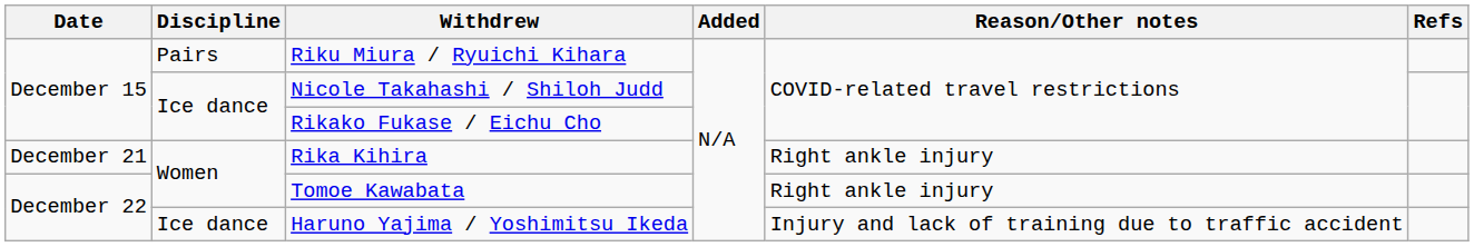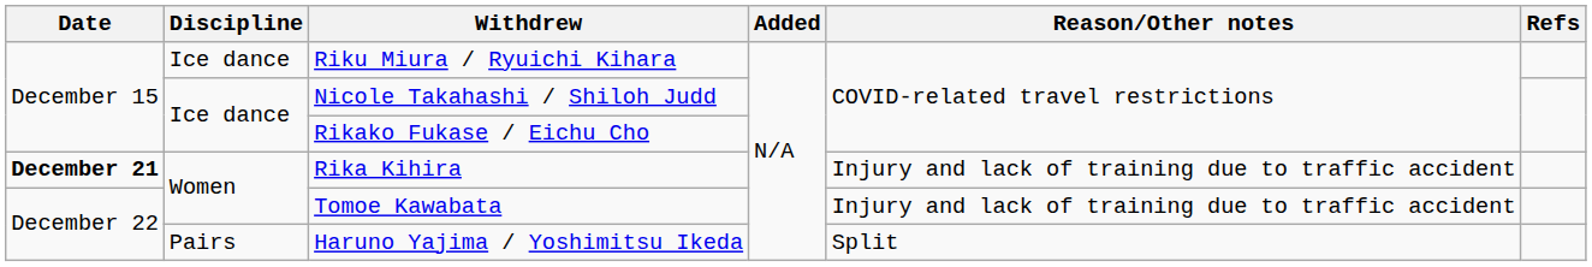Riku Miura / Ryuichi Kihara | Discipline: Pairs -> Ice dance
Rika Kihira | Date: normal -> bold
Rika Kihira | Reason/Other notes: Right ankle injury -> Injury and lack of training due to traffic accident
Tomoe Kawabata | Reason/Other notes: Right ankle injury -> Injury and lack of training due to traffic accident
Haruno Yajima / Yoshimitsu Ikeda | Discipline: Ice dance -> Pairs
Haruno Yajima / Yoshimitsu Ikeda | Reason/Other notes: Injury and lack of training due to traffic accident -> Split
